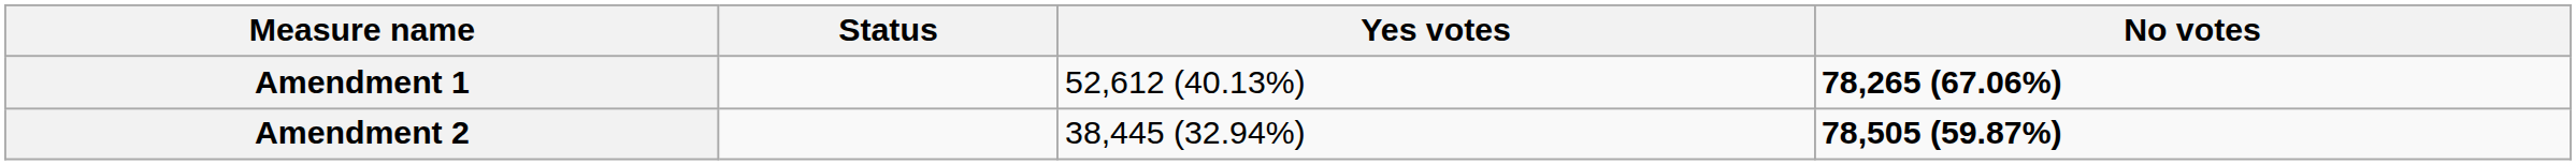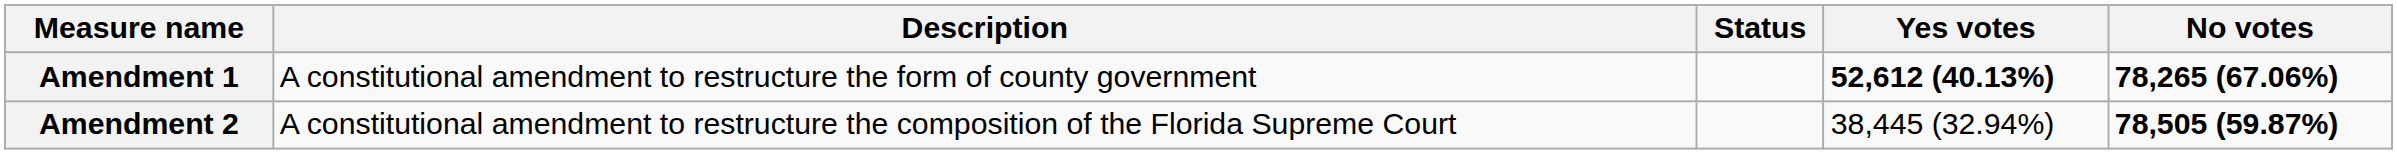+ column: Description | A constitutional amendment to restructure the form of county government | A constitutional amendment to restructure the composition of the Florida Supreme Court
Amendment 1 | Yes votes: normal -> bold
